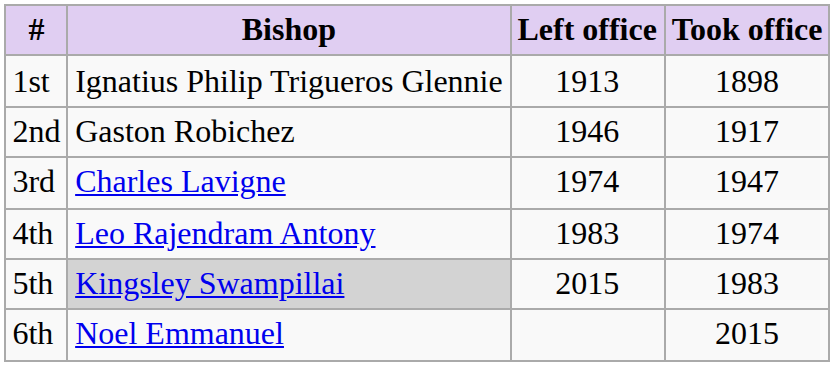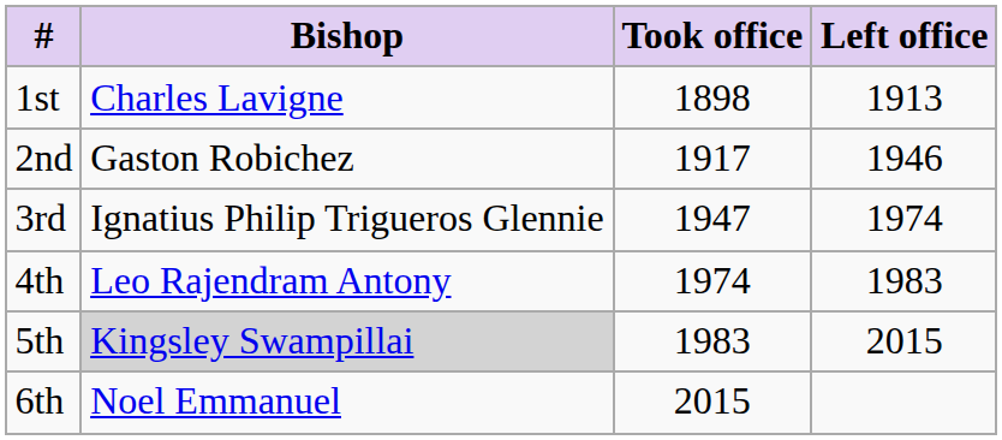columns swapped: Took office <-> Left office
1st | Bishop: Ignatius Philip Trigueros Glennie -> Charles Lavigne
3rd | Bishop: Charles Lavigne -> Ignatius Philip Trigueros Glennie
